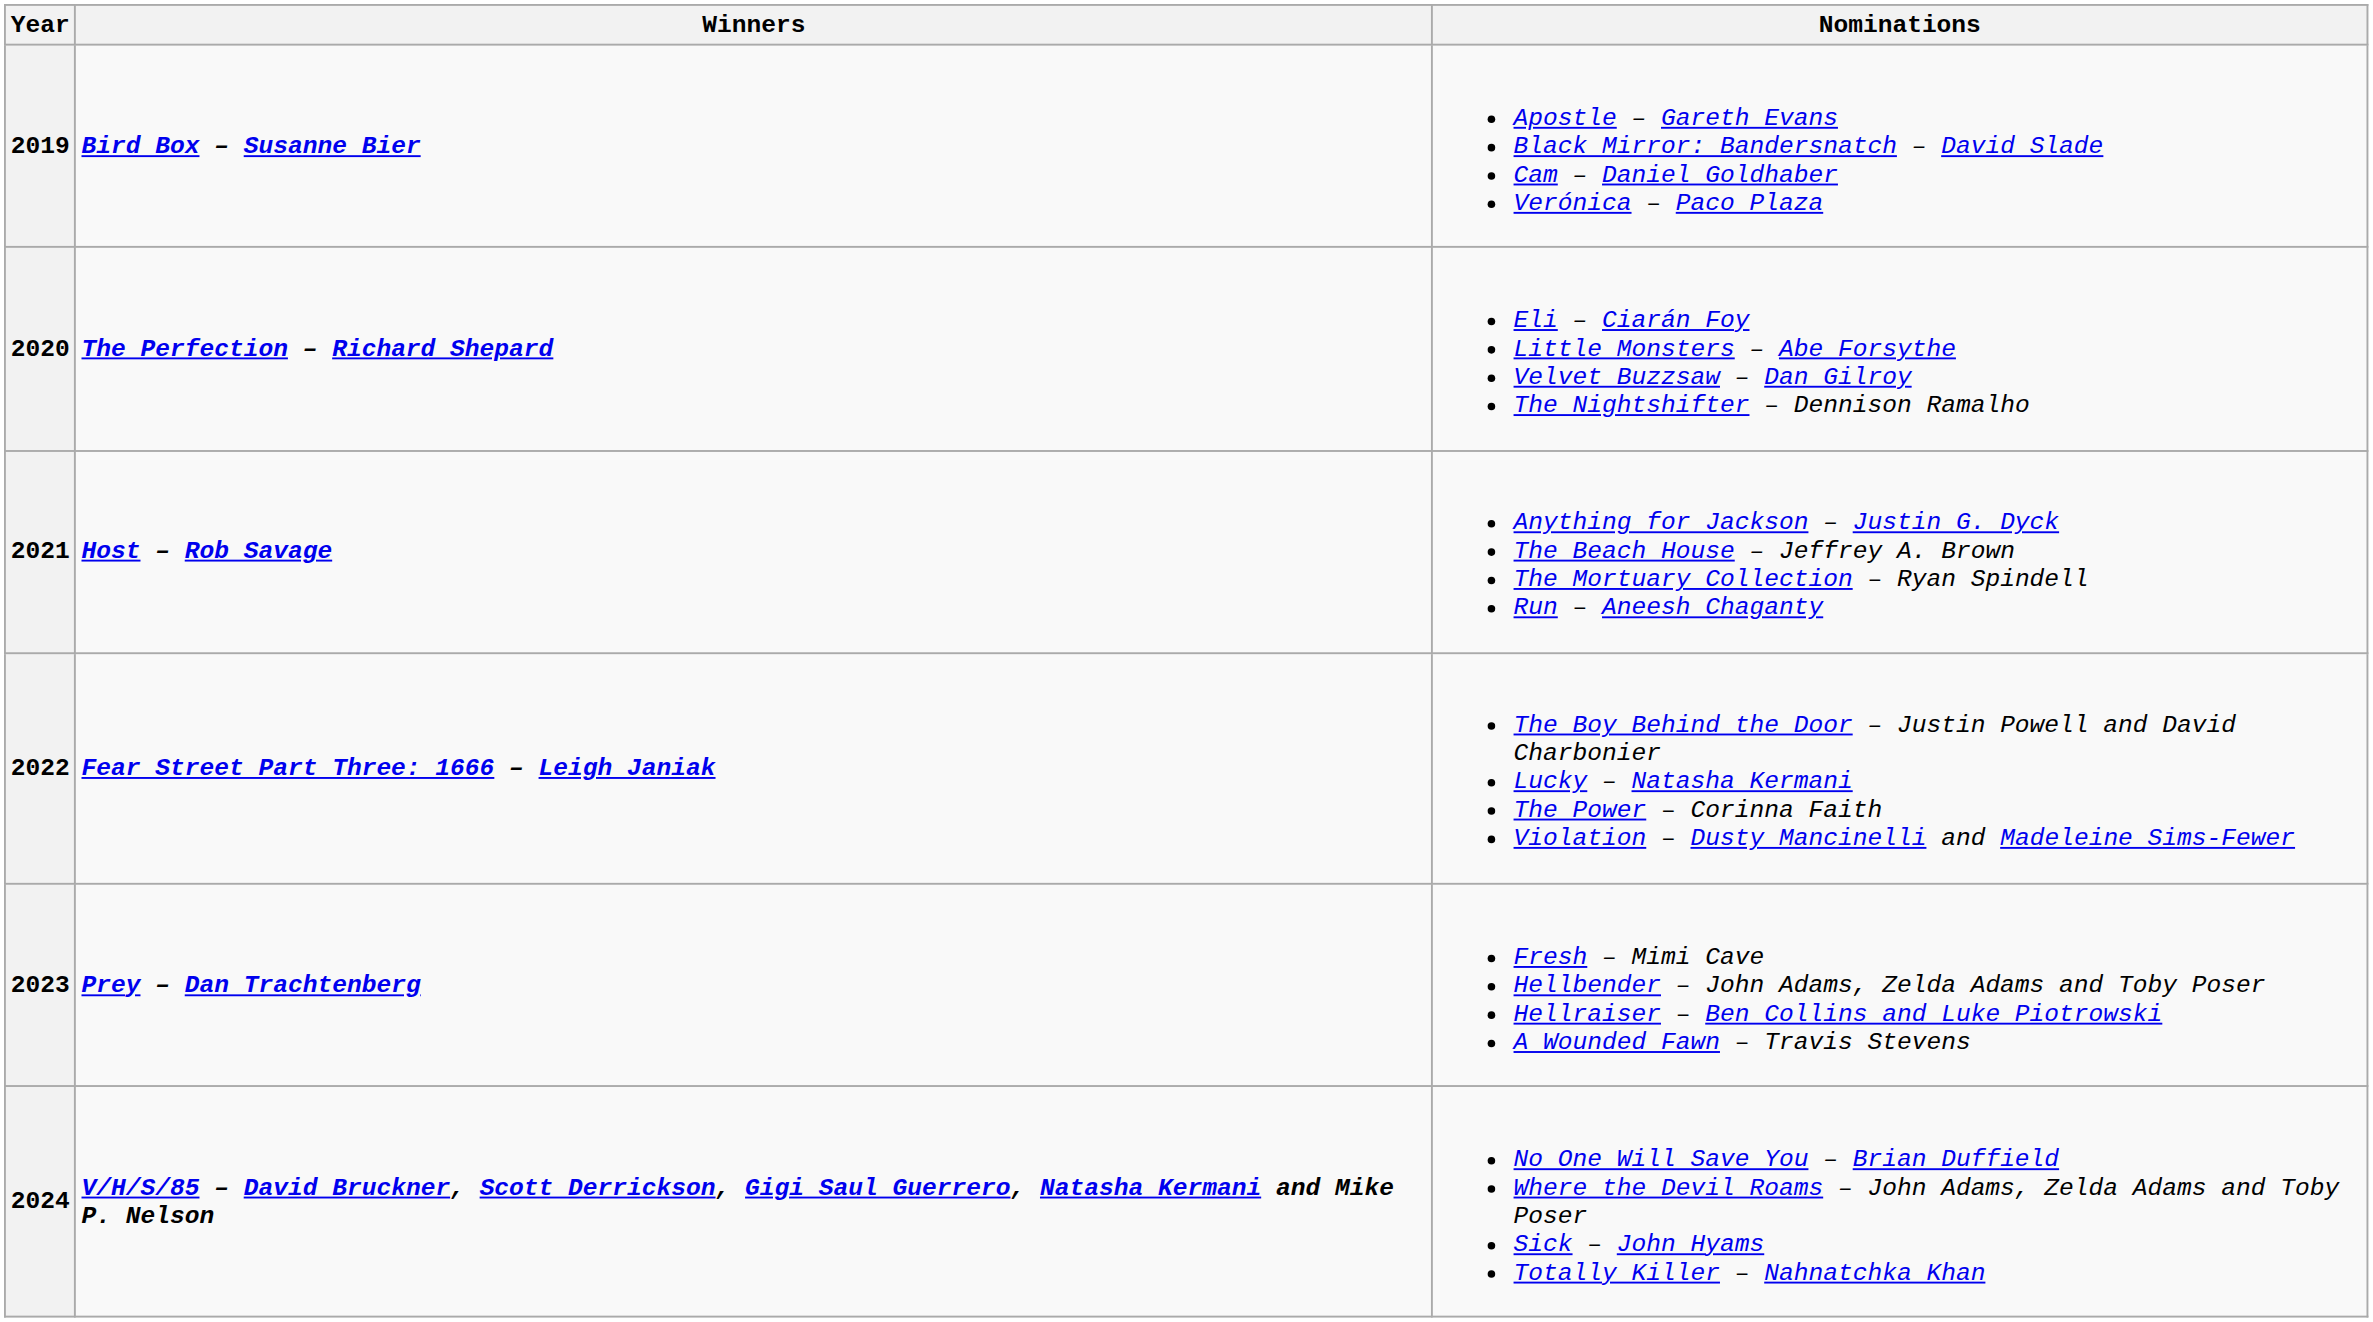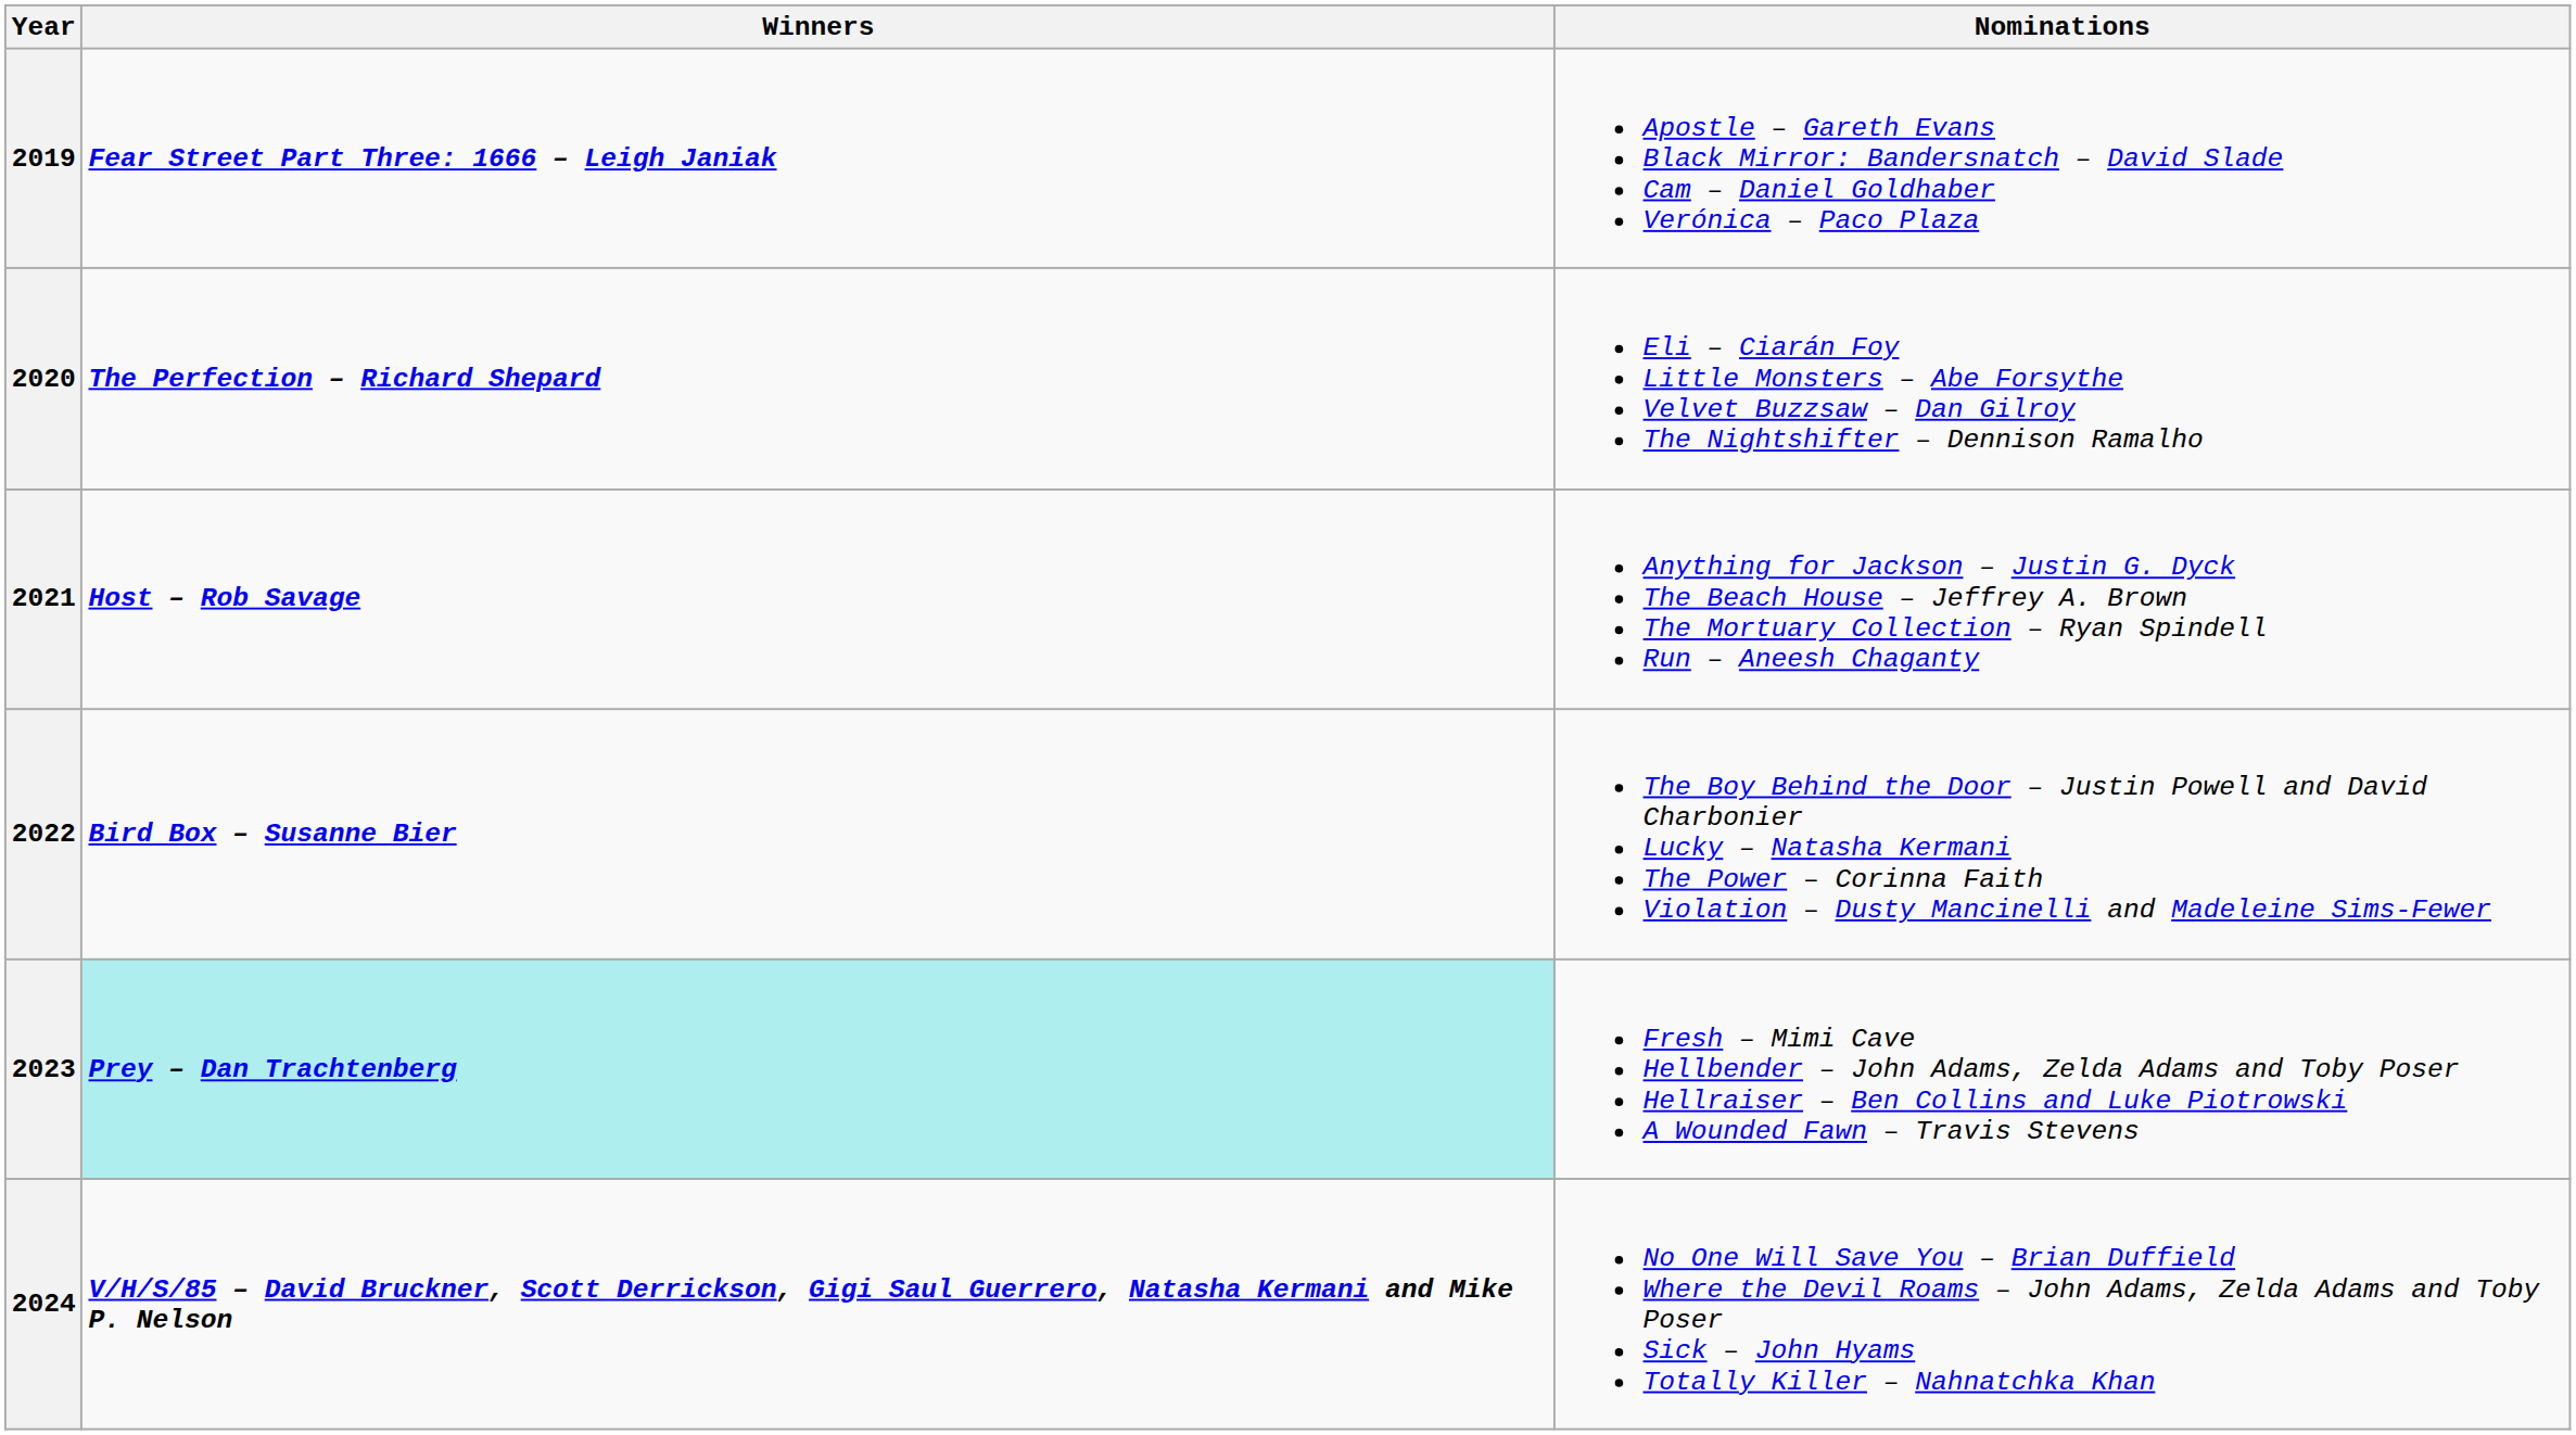2019 | Winners: Bird Box – Susanne Bier -> Fear Street Part Three: 1666 – Leigh Janiak
2022 | Winners: Fear Street Part Three: 1666 – Leigh Janiak -> Bird Box – Susanne Bier
2023 | Winners: no background -> paleturquoise background
